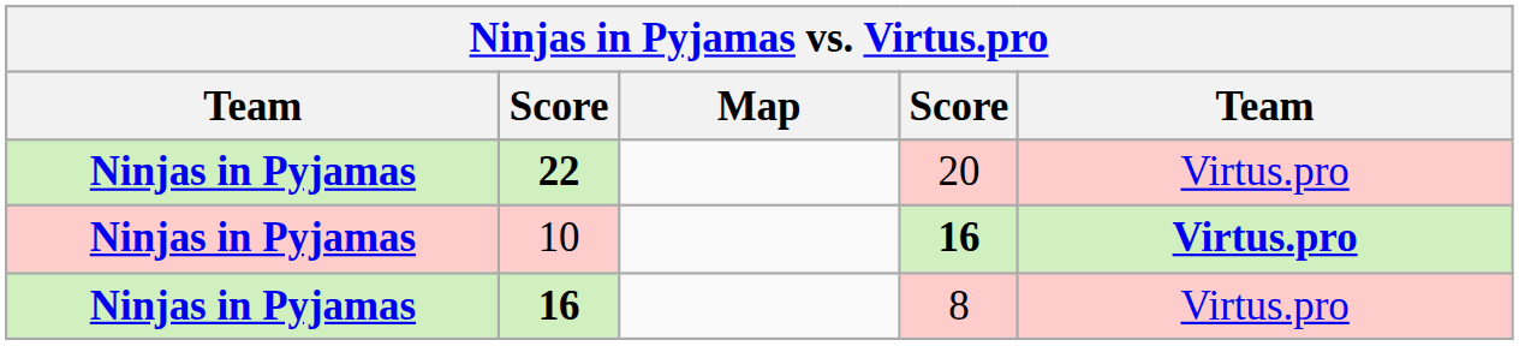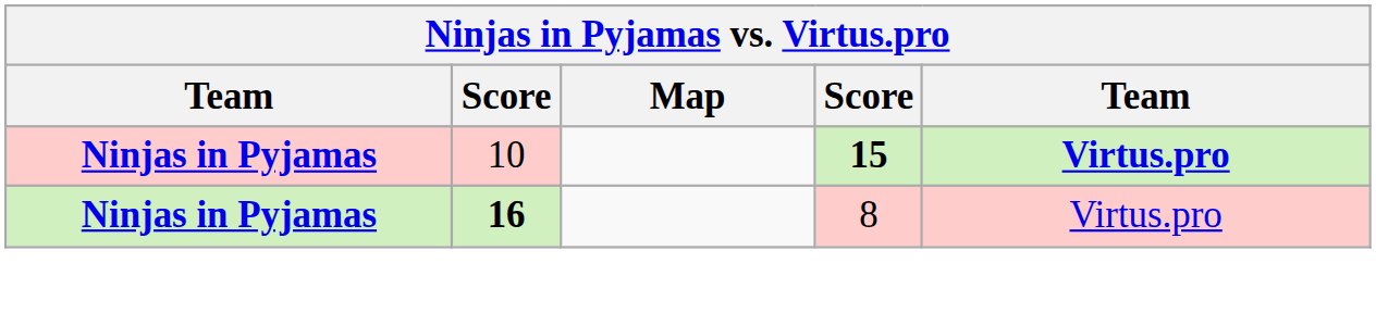- row: Ninjas in Pyjamas | 22 | 20 | Virtus.pro
10 | column 4: 16 -> 15
